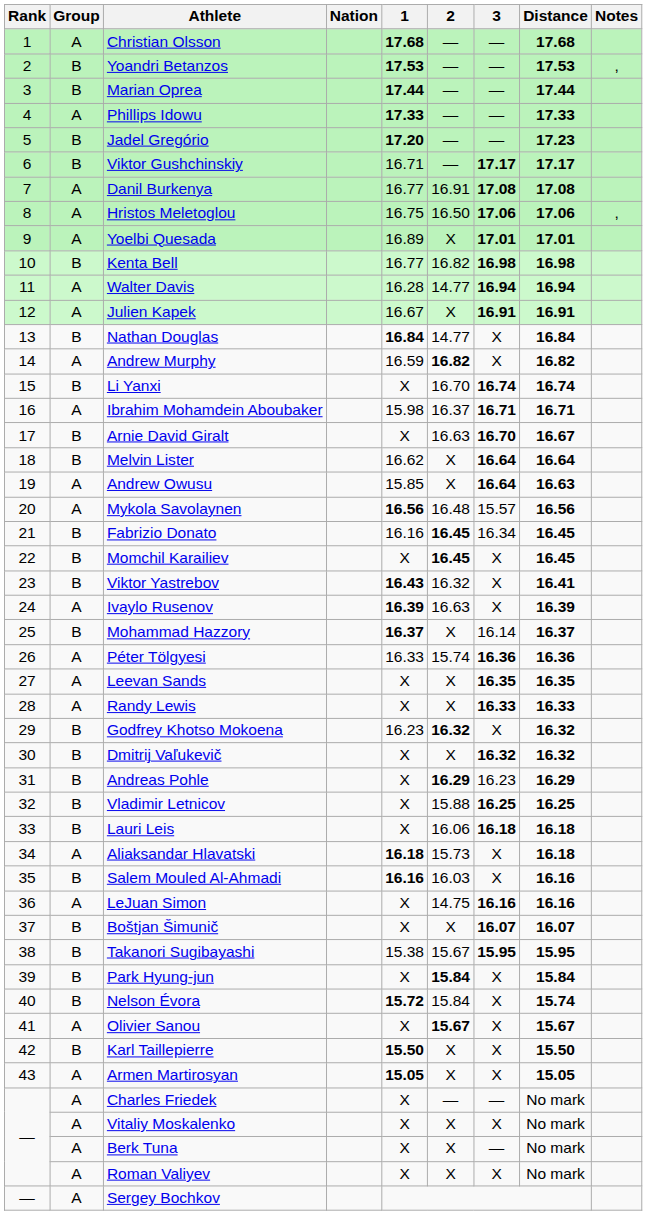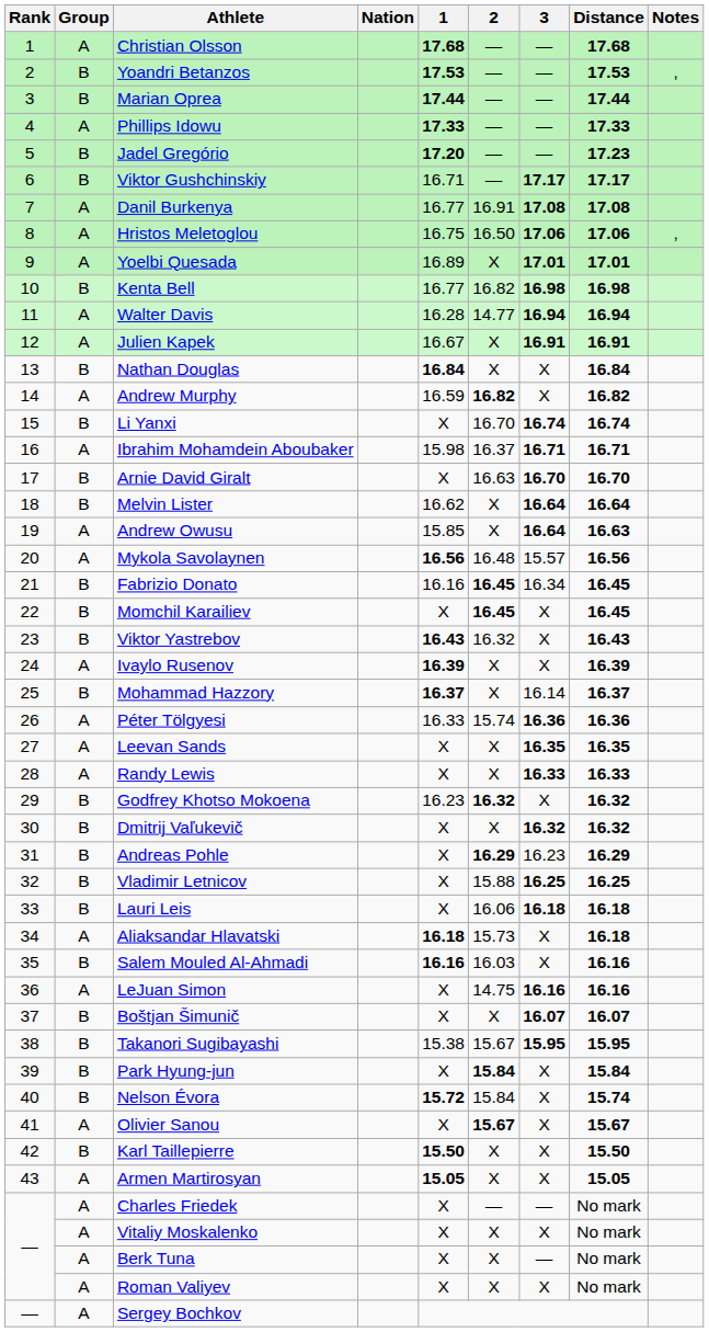Nathan Douglas | 2: 14.77 -> X
Arnie David Giralt | Distance: 16.67 -> 16.70
Viktor Yastrebov | Distance: 16.41 -> 16.43
Ivaylo Rusenov | 2: 16.63 -> X
